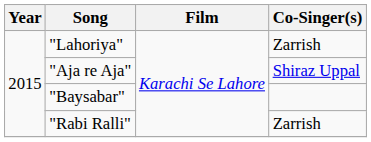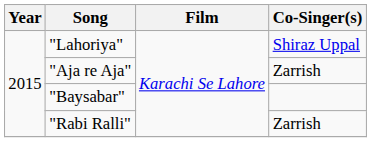"Lahoriya" | Co-Singer(s): Zarrish -> Shiraz Uppal
"Aja re Aja" | Co-Singer(s): Shiraz Uppal -> Zarrish
